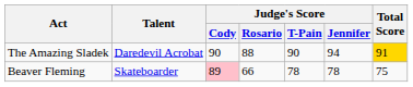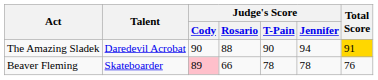Beaver Fleming | Total Score: 75 -> 76
